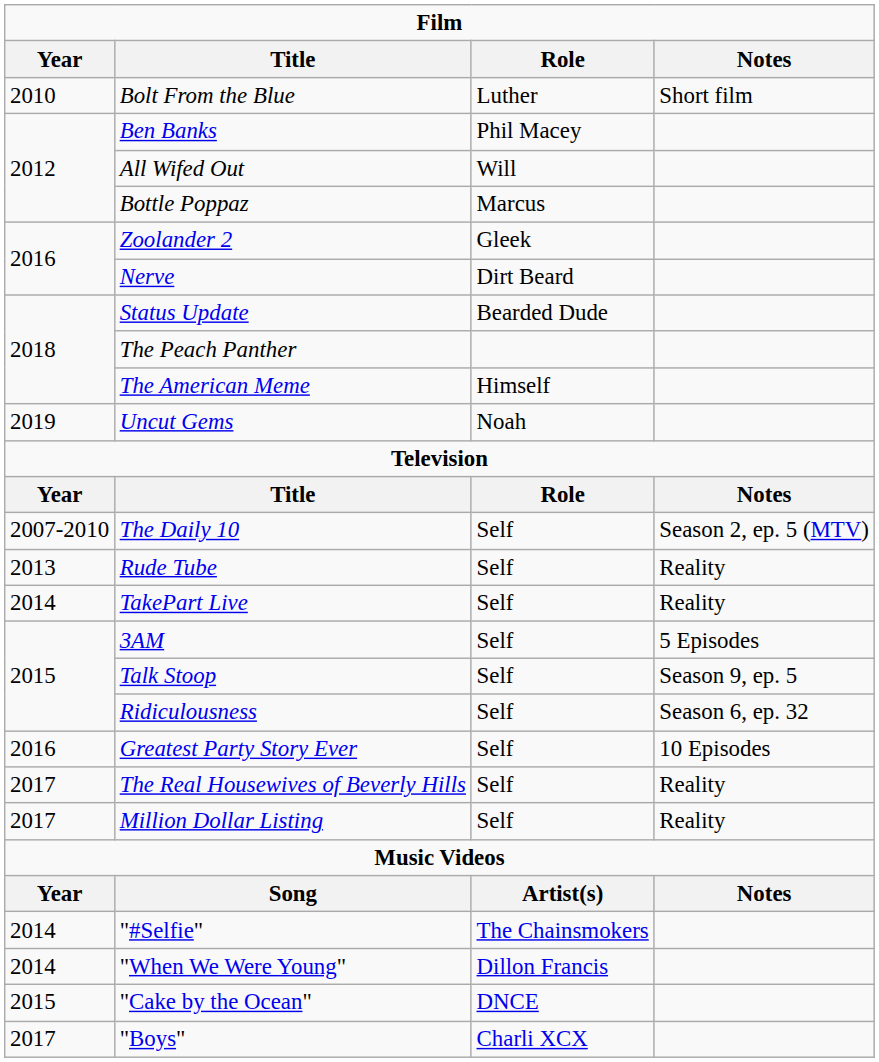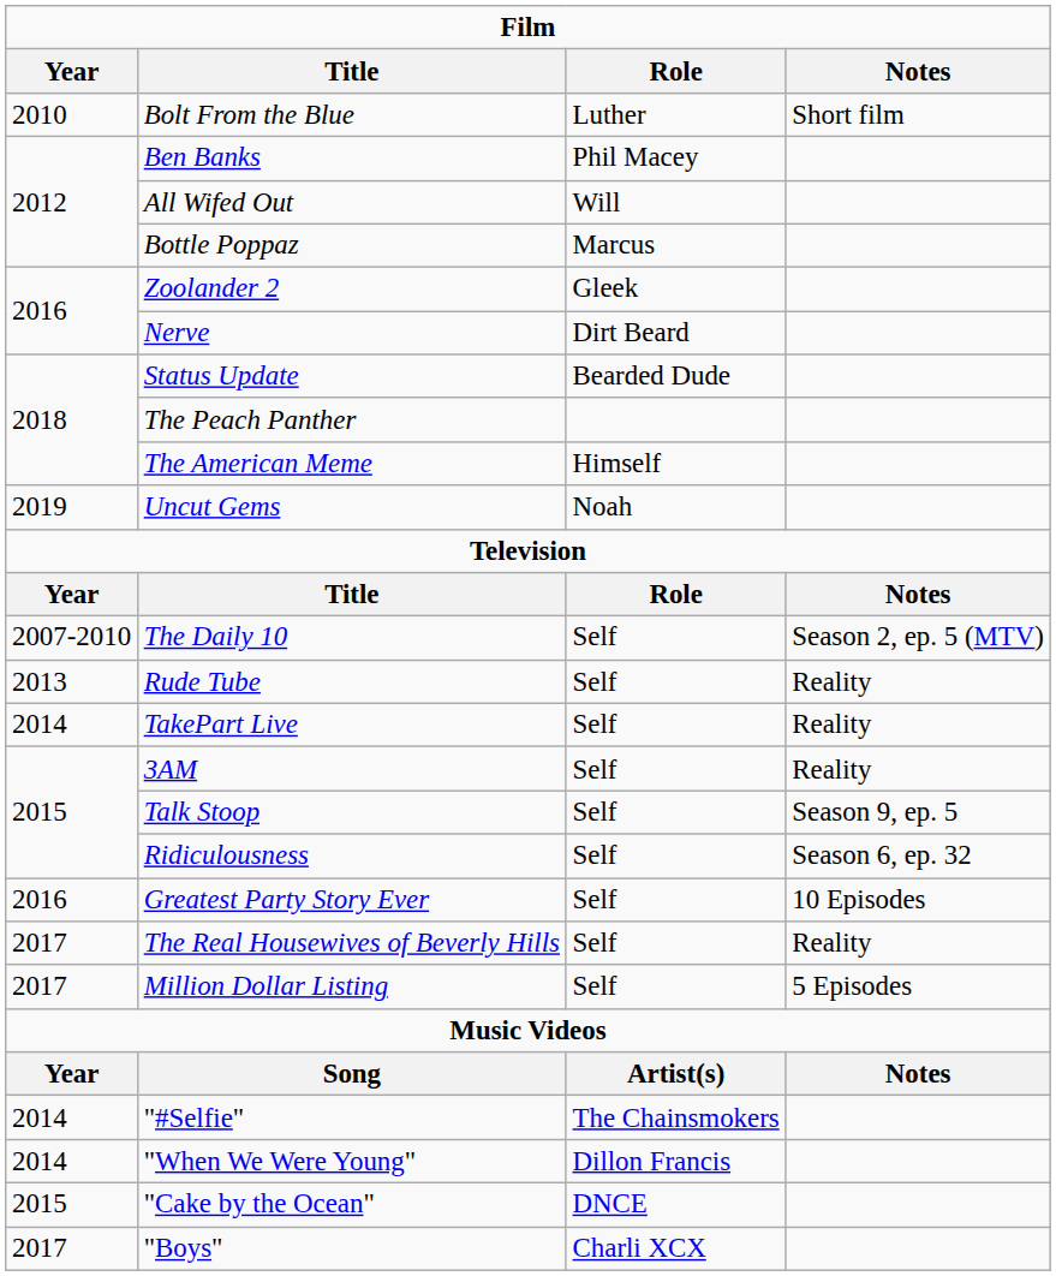3AM | Notes: 5 Episodes -> Reality
Million Dollar Listing | Notes: Reality -> 5 Episodes
